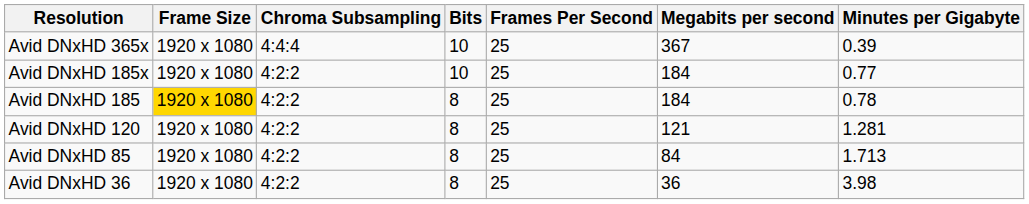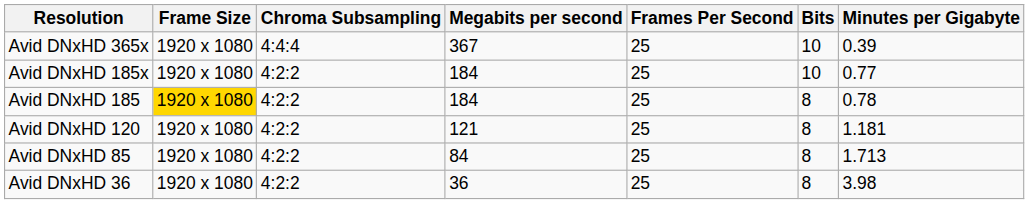columns swapped: Bits <-> Megabits per second
Avid DNxHD 120 | Minutes per Gigabyte: 1.281 -> 1.181
